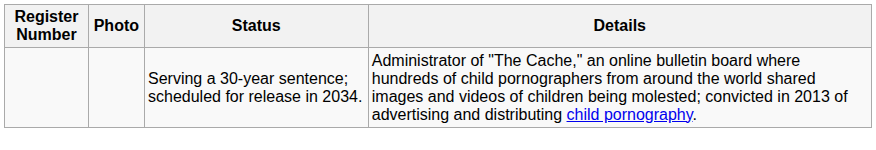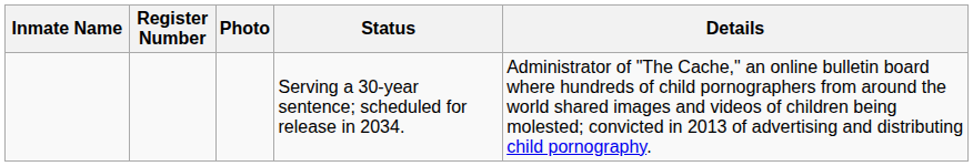+ column: Inmate Name
